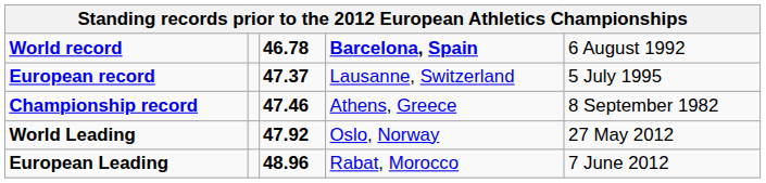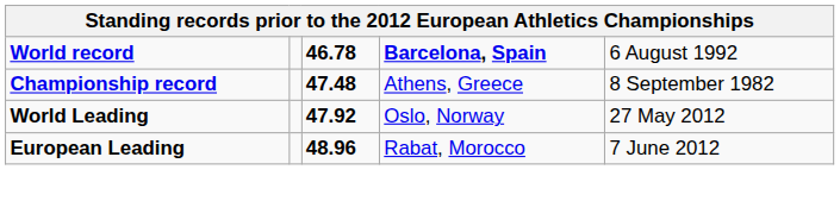- row: European record | 47.37 | Lausanne, Switzerland | 5 July 1995
Championship record | column 3: 47.46 -> 47.48
